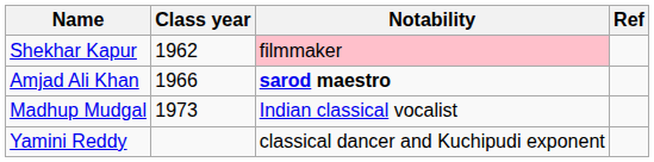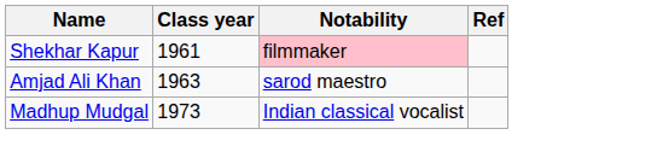Shekhar Kapur | Class year: 1962 -> 1961
Amjad Ali Khan | Class year: 1966 -> 1963
Amjad Ali Khan | Notability: bold -> normal
- row: Yamini Reddy | classical dancer and Kuchipudi exponent
